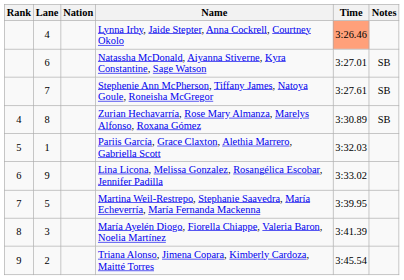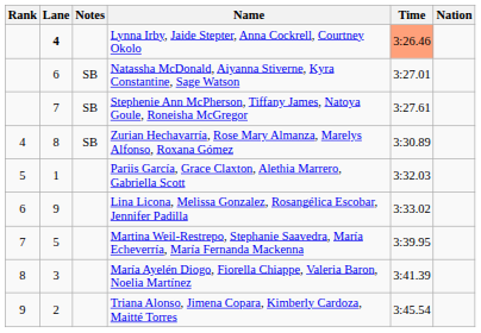columns swapped: Nation <-> Notes
Lynna Irby, Jaide Stepter, Anna Cockrell, Courtney Okolo | Lane: normal -> bold
